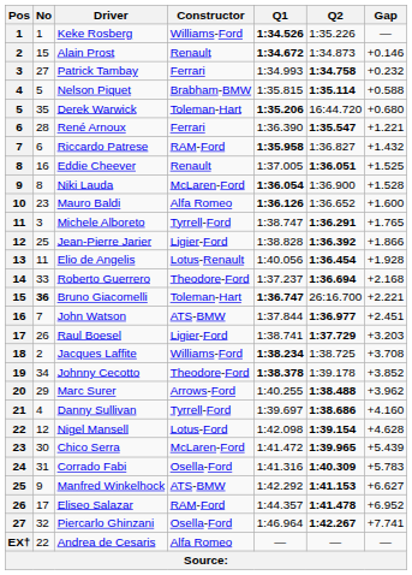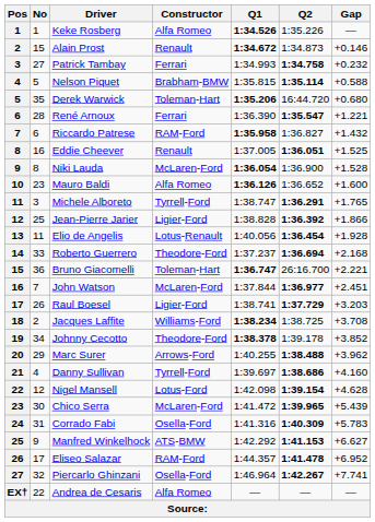Keke Rosberg | Constructor: Williams-Ford -> Alfa Romeo
Bruno Giacomelli | No: bold -> normal
John Watson | Constructor: ATS-BMW -> McLaren-Ford
